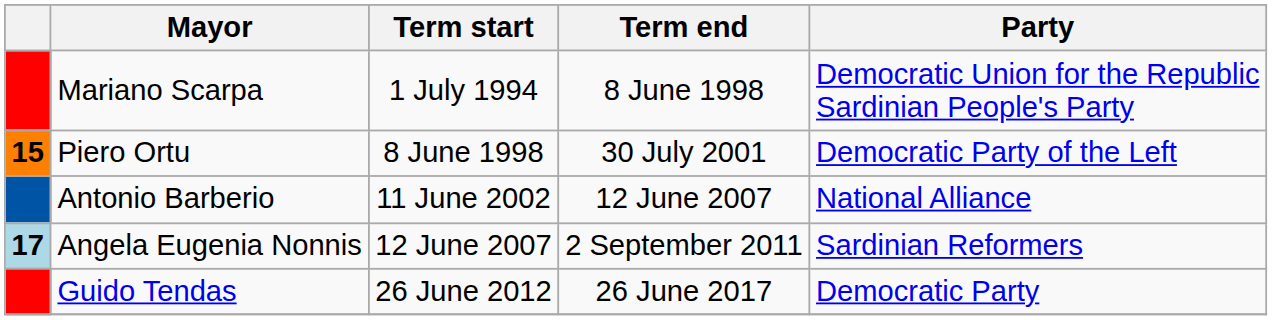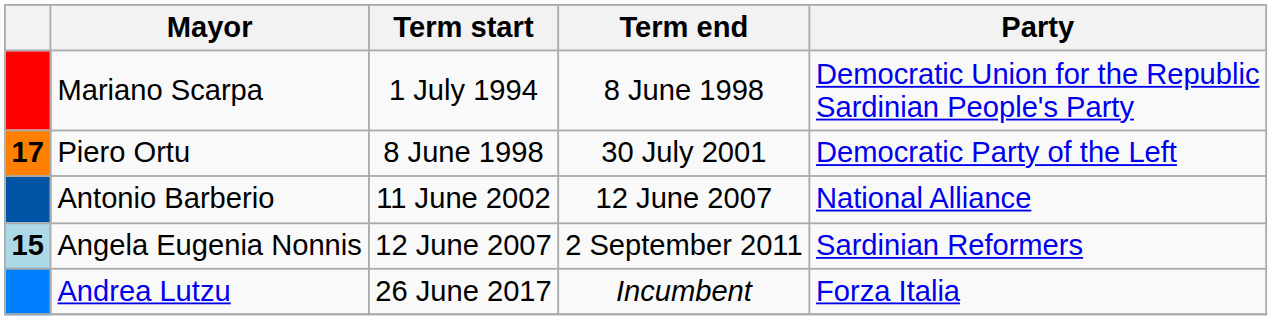Piero Ortu | column 1: 15 -> 17
Angela Eugenia Nonnis | column 1: 17 -> 15
- row: Guido Tendas | 26 June 2012 | 26 June 2017 | Democratic Party
+ row: Andrea Lutzu | 26 June 2017 | Incumbent | Forza Italia
